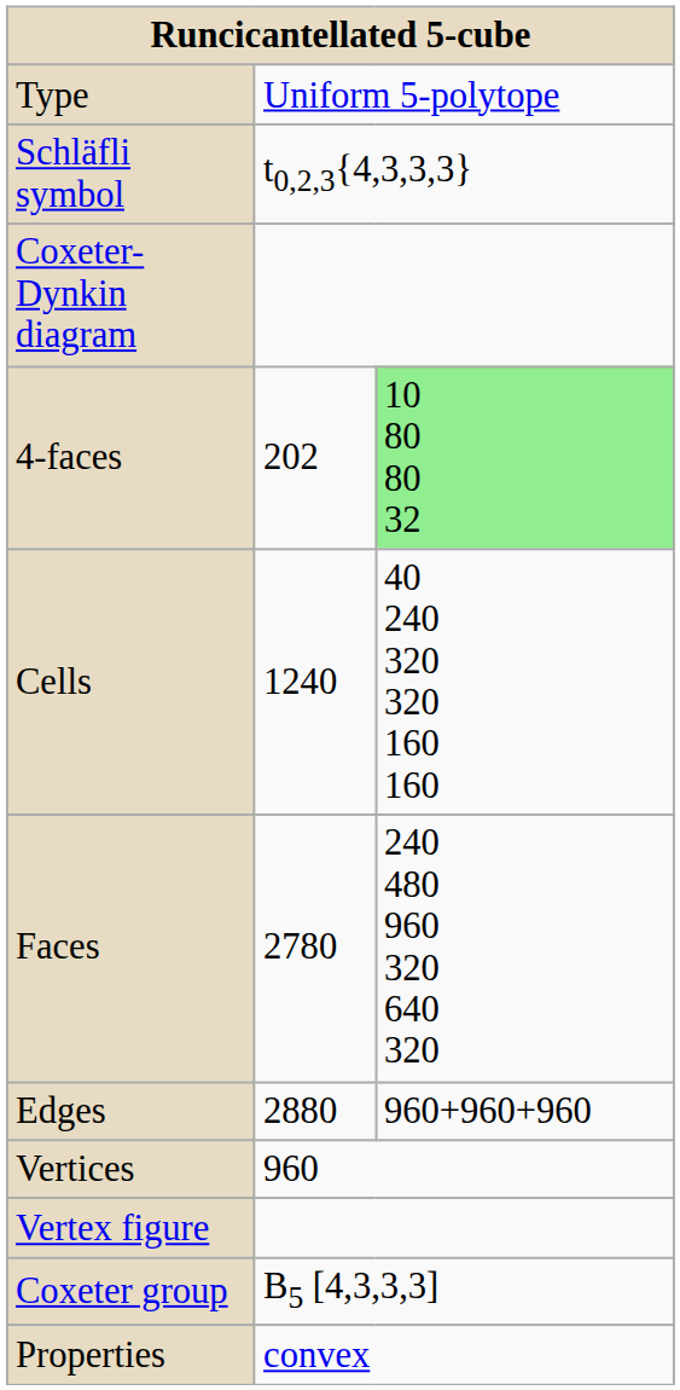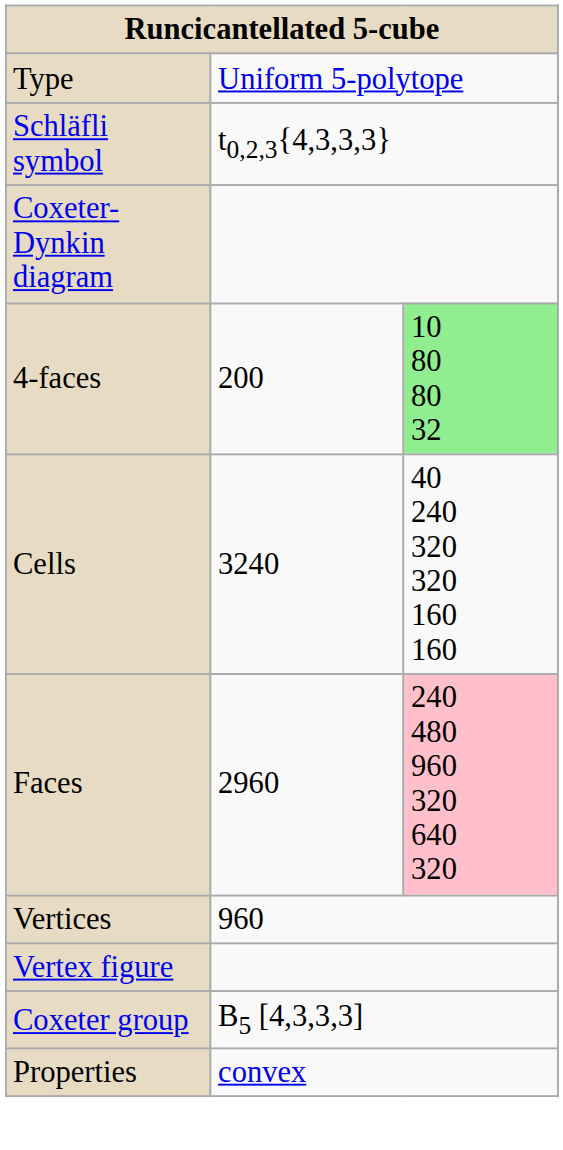4-faces | column 2: 202 -> 200
Cells | column 2: 1240 -> 3240
Faces | column 2: 2780 -> 2960
Faces | column 3: no background -> pink background
- row: Edges | 2880 | 960+960+960
